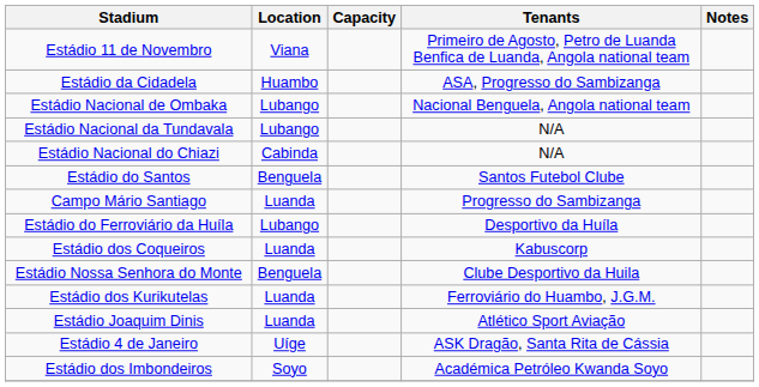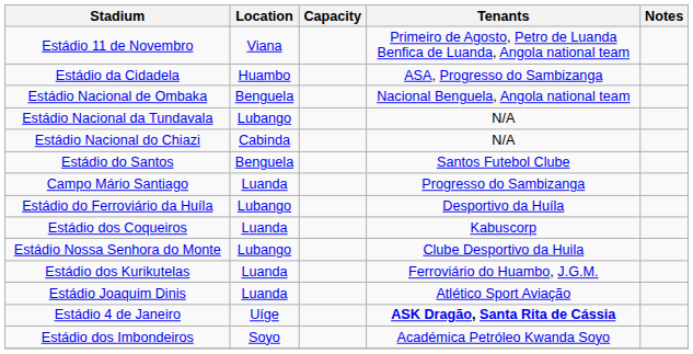Estádio Nacional de Ombaka | Location: Lubango -> Benguela
Estádio Nossa Senhora do Monte | Location: Benguela -> Lubango
Estádio 4 de Janeiro | Tenants: normal -> bold
